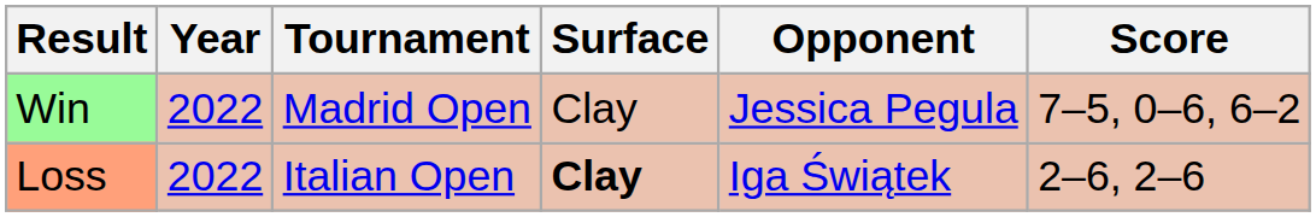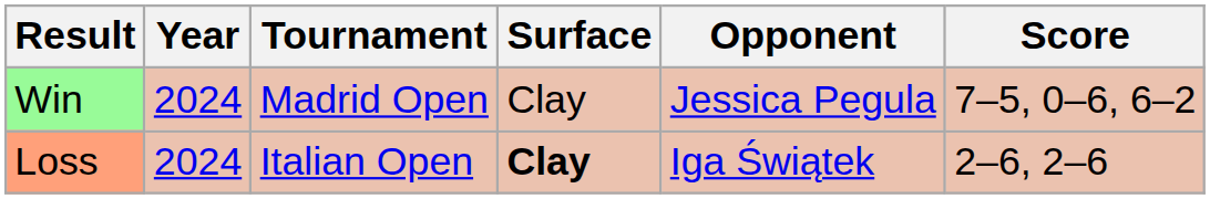Win | Year: 2022 -> 2024
Loss | Year: 2022 -> 2024
